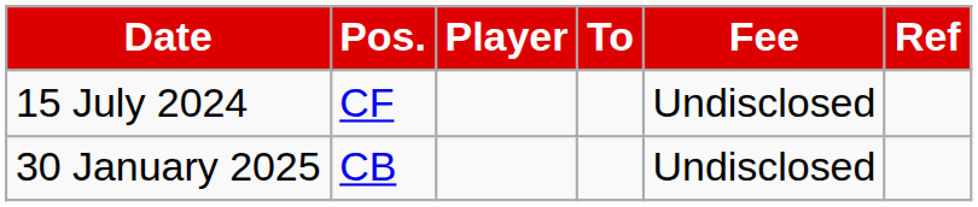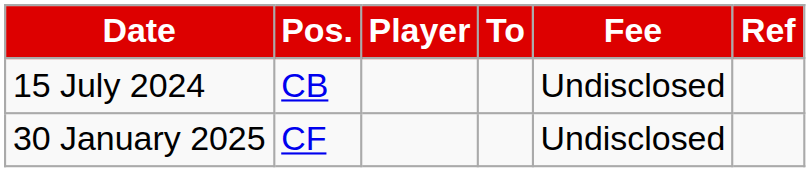15 July 2024 | Pos.: CF -> CB
30 January 2025 | Pos.: CB -> CF
